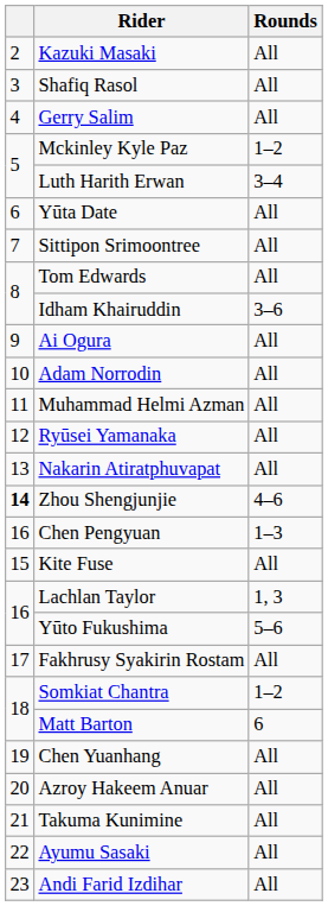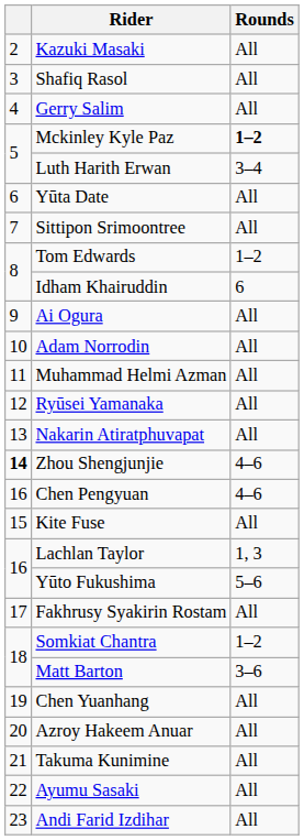Mckinley Kyle Paz | Rounds: normal -> bold
Tom Edwards | Rounds: All -> 1–2
Idham Khairuddin | Rounds: 3–6 -> 6
Chen Pengyuan | Rounds: 1–3 -> 4–6
Matt Barton | Rounds: 6 -> 3–6
